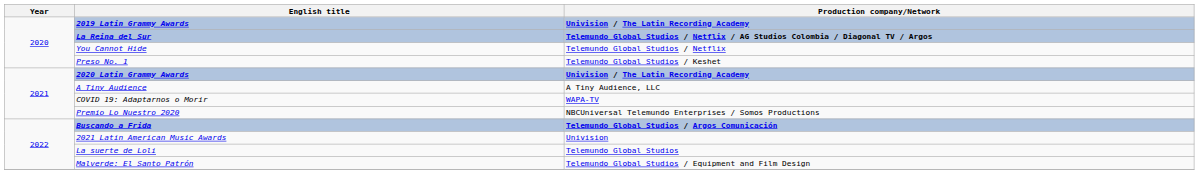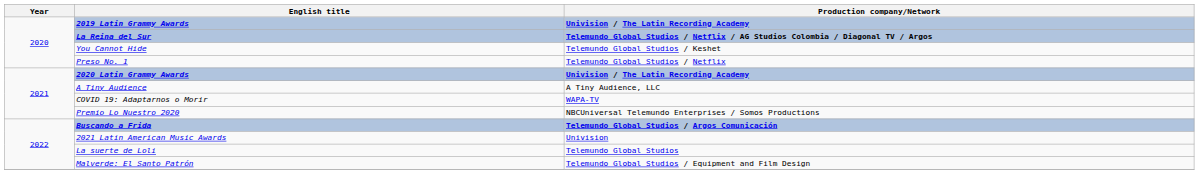You Cannot Hide | Production company/Network: Telemundo Global Studios / Netflix -> Telemundo Global Studios / Keshet
Preso No. 1 | Production company/Network: Telemundo Global Studios / Keshet -> Telemundo Global Studios / Netflix
